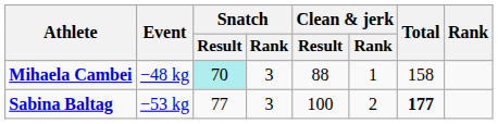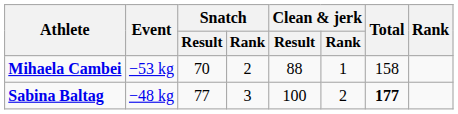Mihaela Cambei | Event: −48 kg -> −53 kg
Mihaela Cambei | Snatch / Result: paleturquoise background -> no background
Mihaela Cambei | Snatch / Rank: 3 -> 2
Sabina Baltag | Event: −53 kg -> −48 kg
